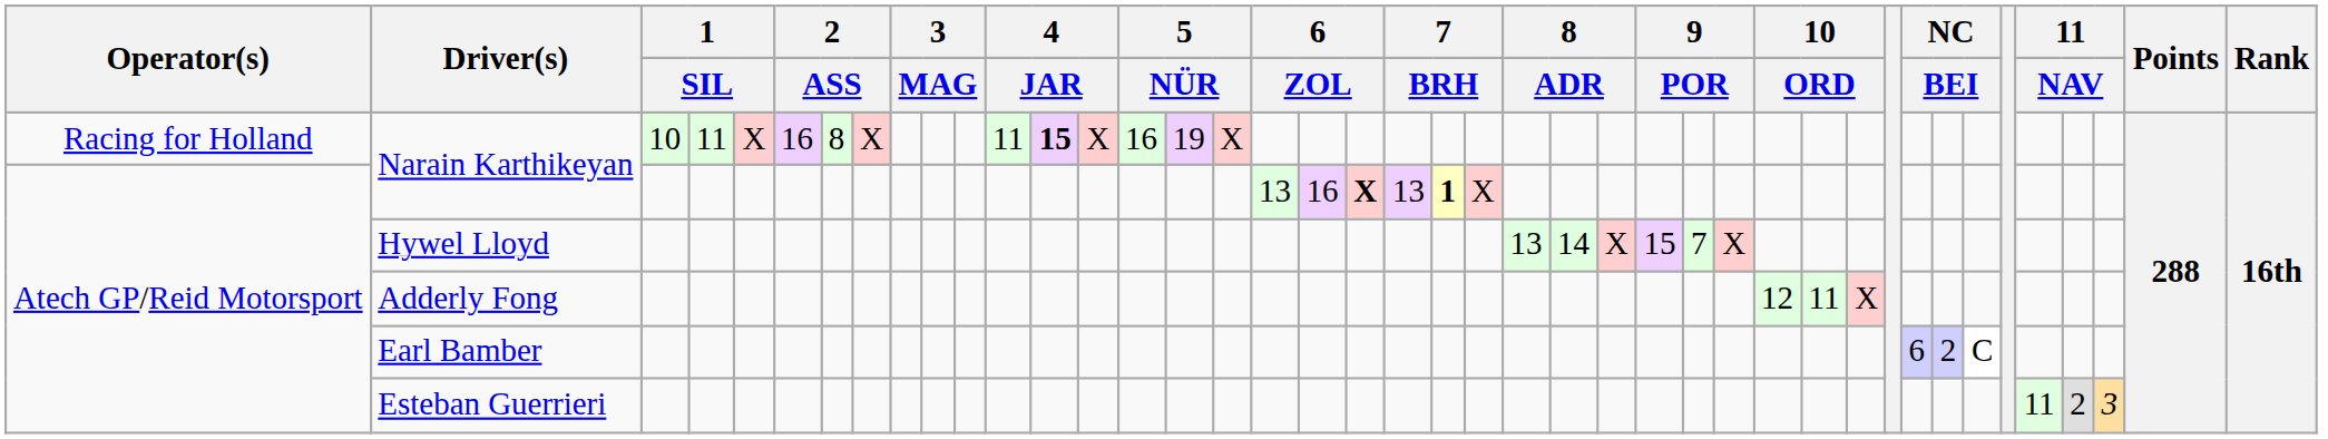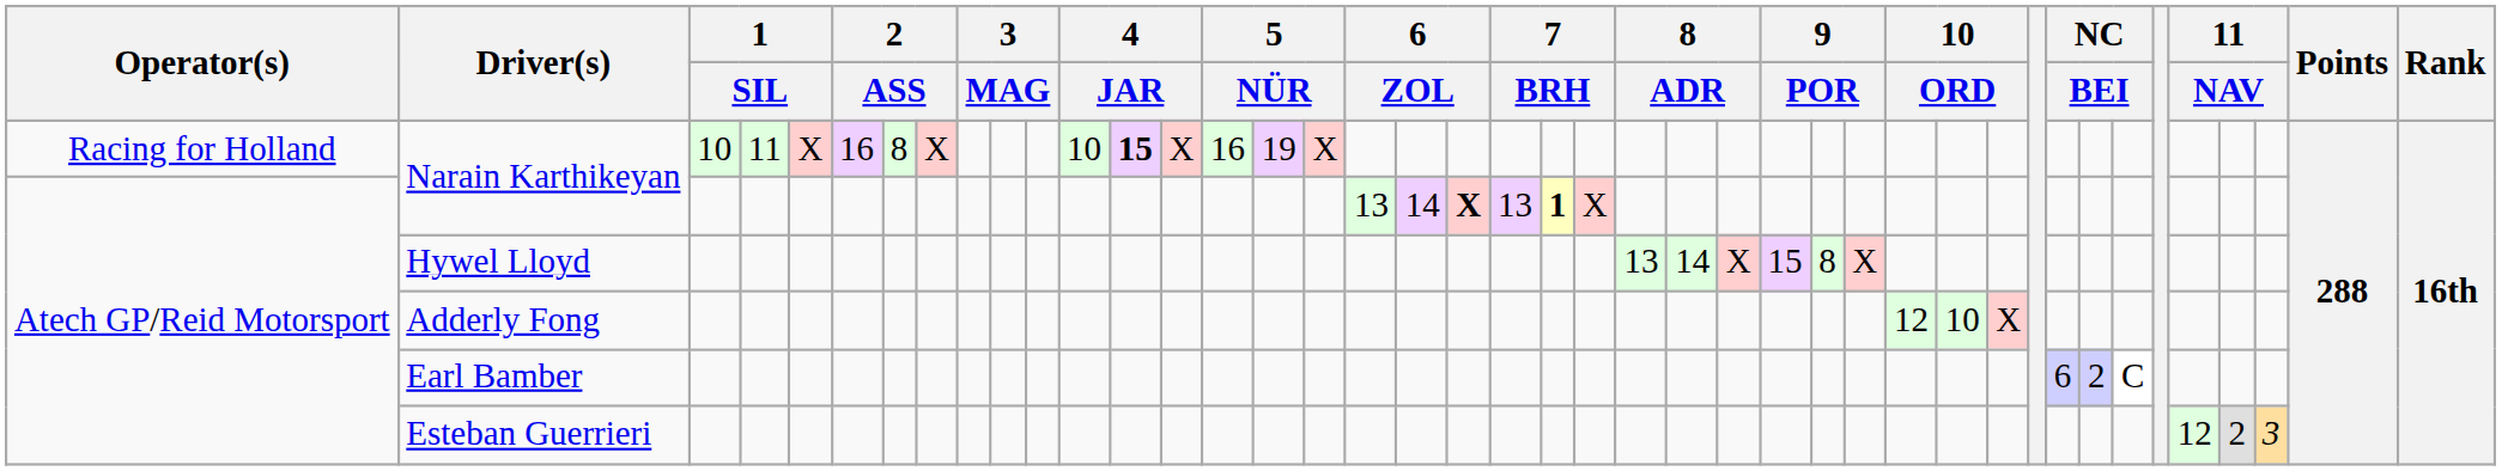Racing for Holland / Narain Karthikeyan | column 12: 11 -> 10
Atech GP/Reid Motorsport / Narain Karthikeyan | column 19: 16 -> 14
Hywel Lloyd | column 28: 7 -> 8
Adderly Fong | column 31: 11 -> 10
Esteban Guerrieri | column 38: 11 -> 12
